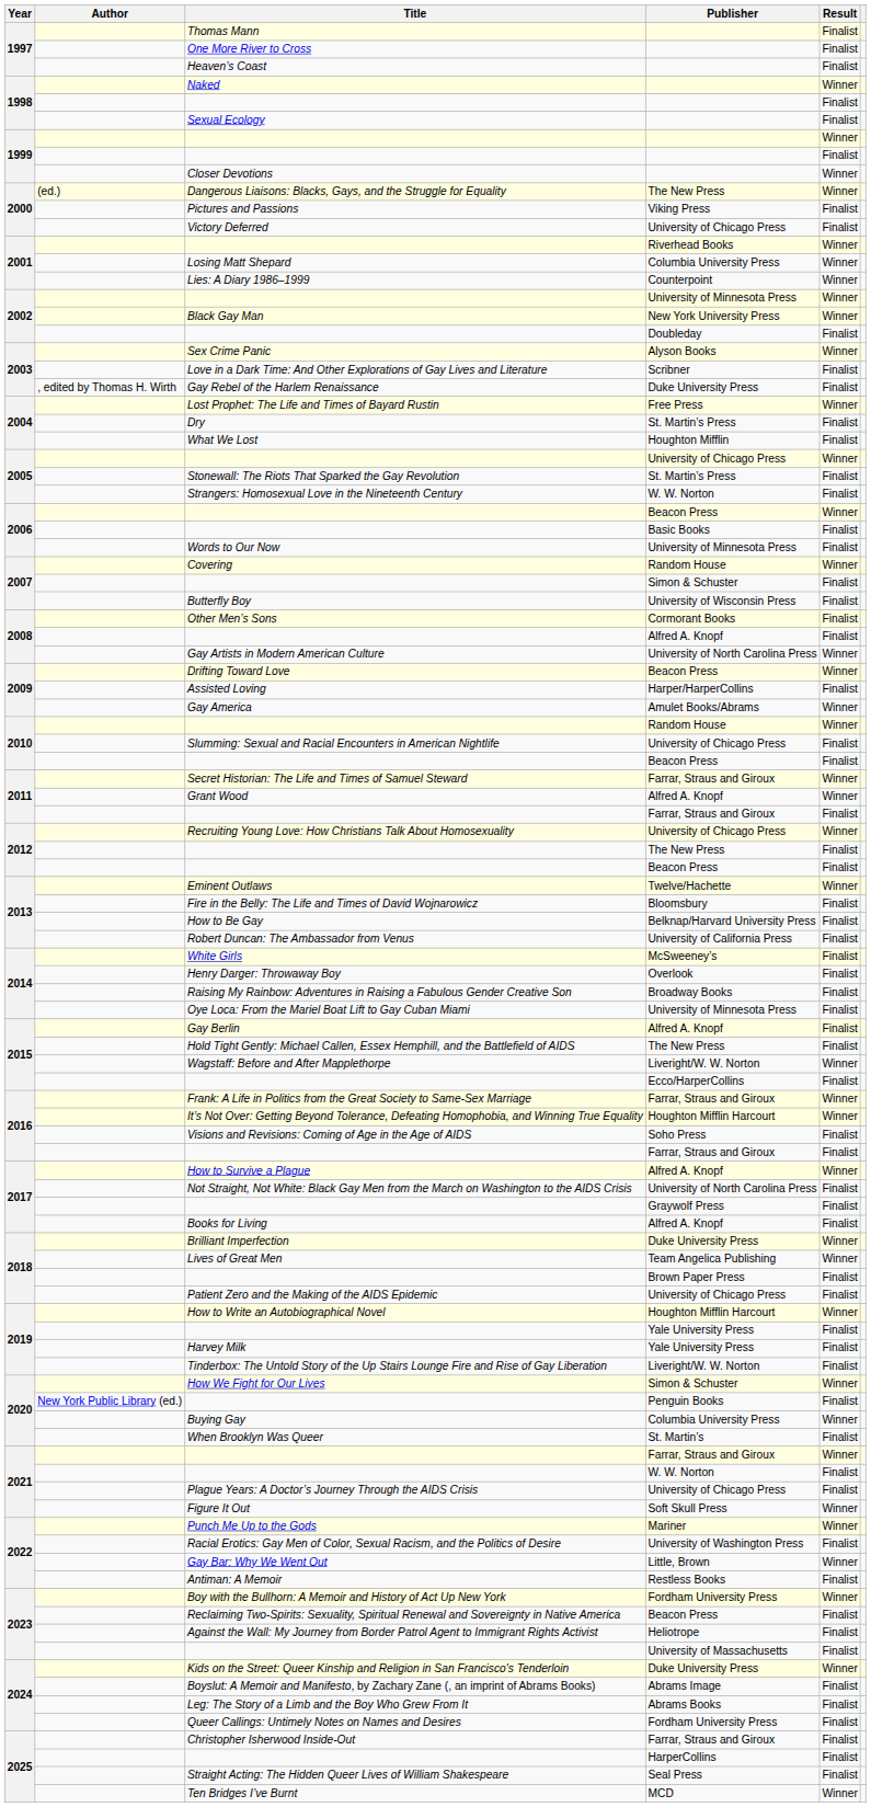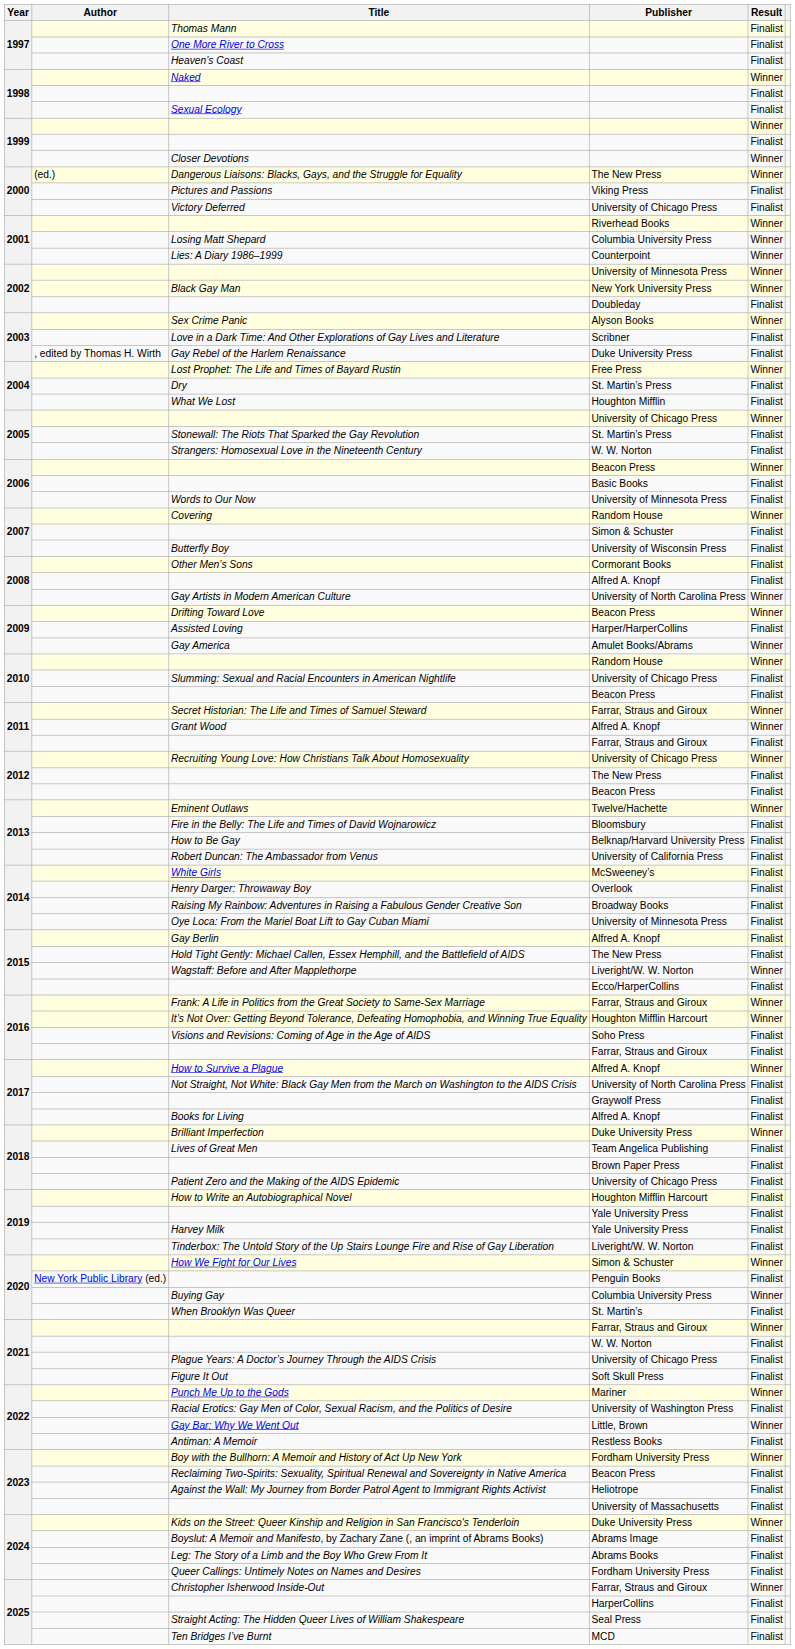Lives of Great Men | Result: Winner -> Finalist
How to Write an Autobiographical Novel | Result: Winner -> Finalist
Figure It Out | Result: Winner -> Finalist
Christopher Isherwood Inside-Out | Result: Finalist -> Winner
Ten Bridges I’ve Burnt | Result: Winner -> Finalist
